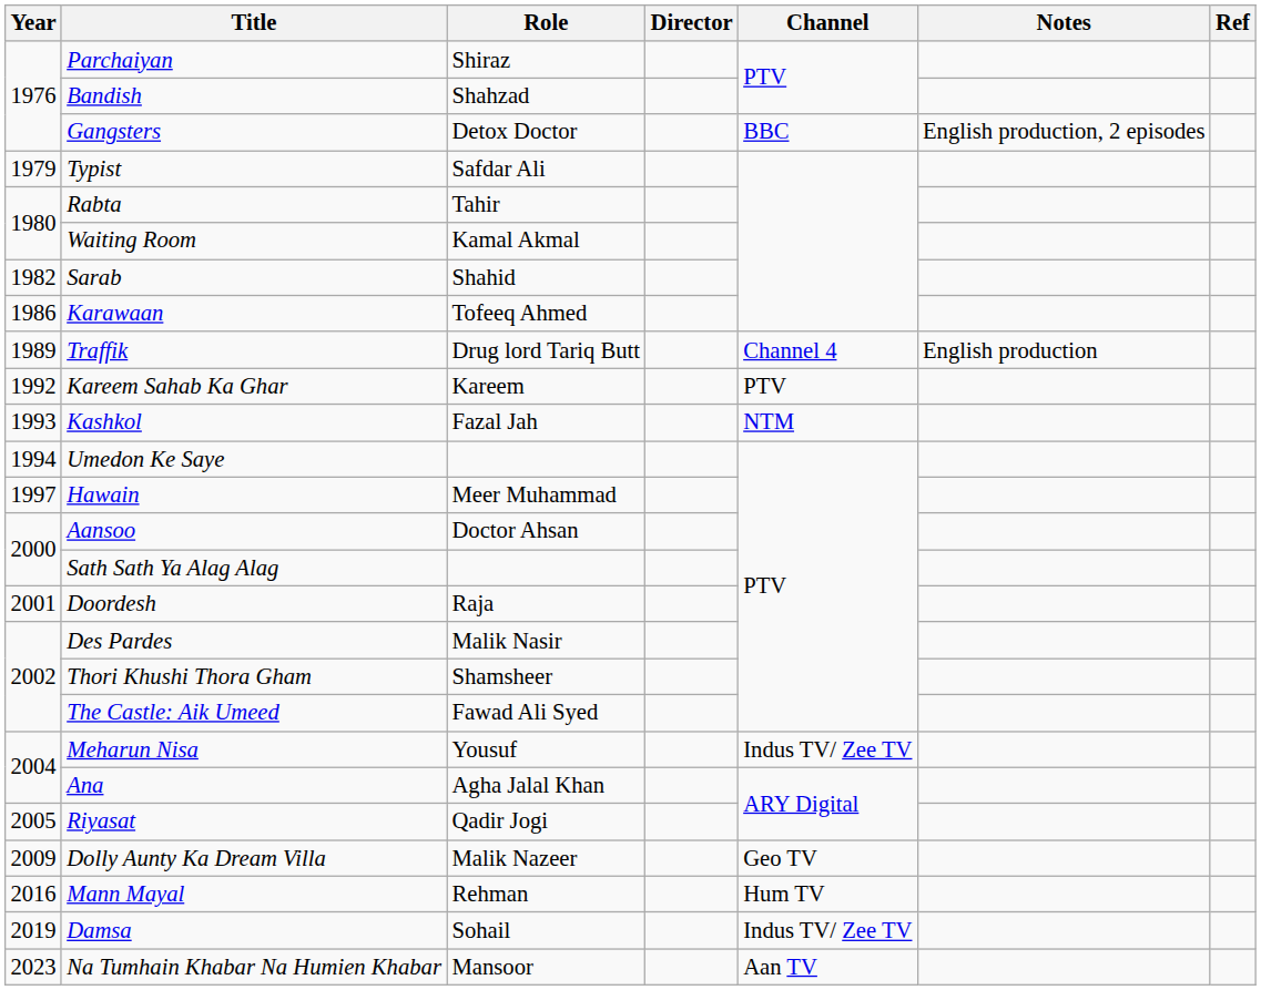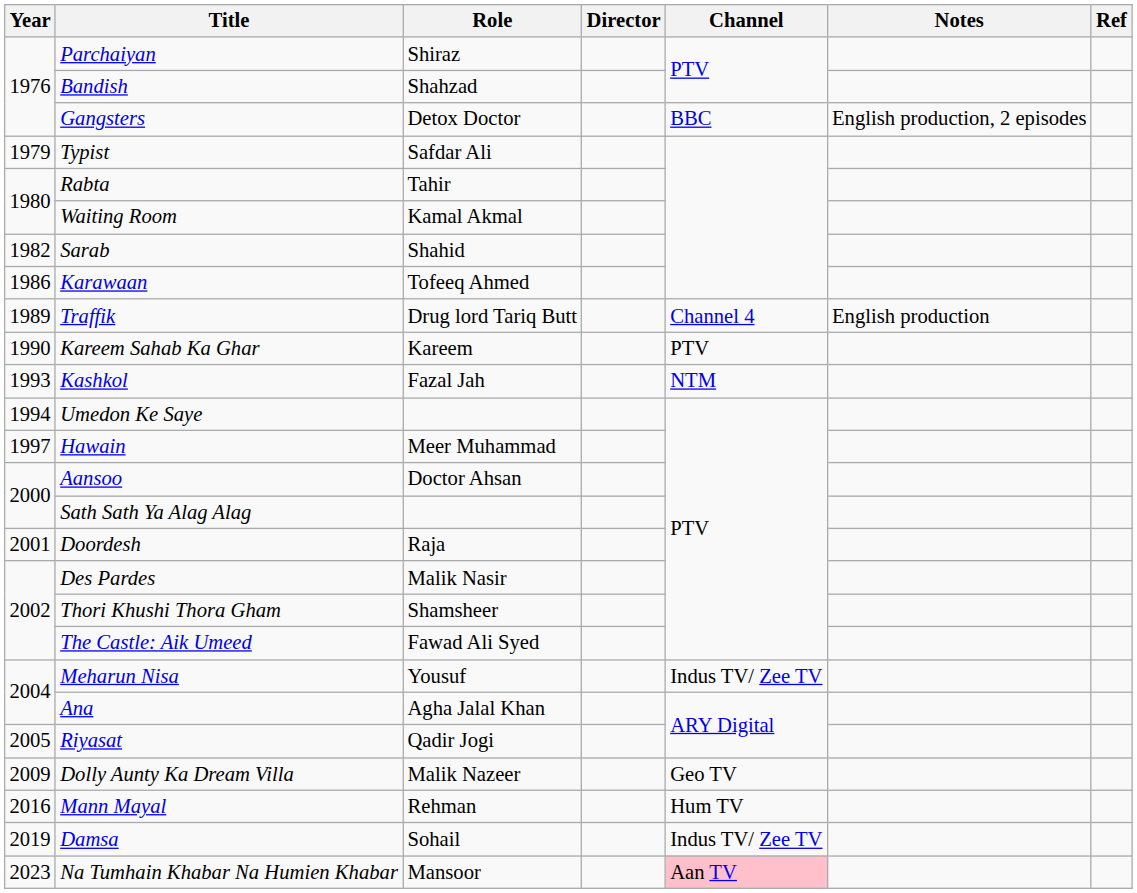Kareem Sahab Ka Ghar | Year: 1992 -> 1990
Na Tumhain Khabar Na Humien Khabar | Channel: no background -> pink background
